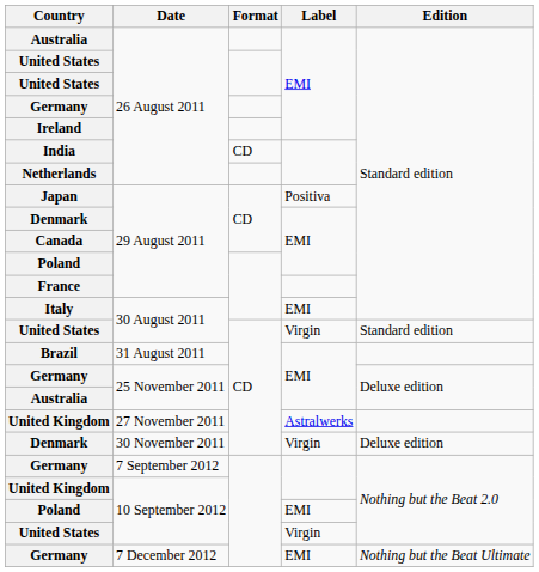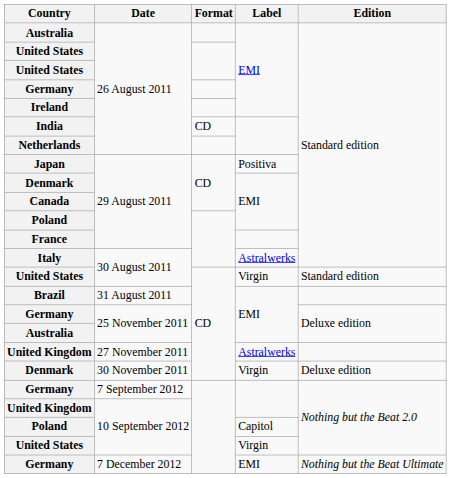Italy | Label: EMI -> Astralwerks
Poland / 10 September 2012 | Label: EMI -> Capitol
